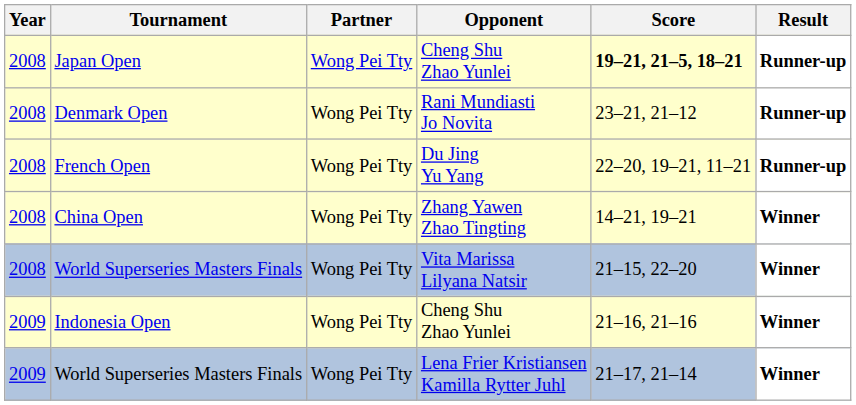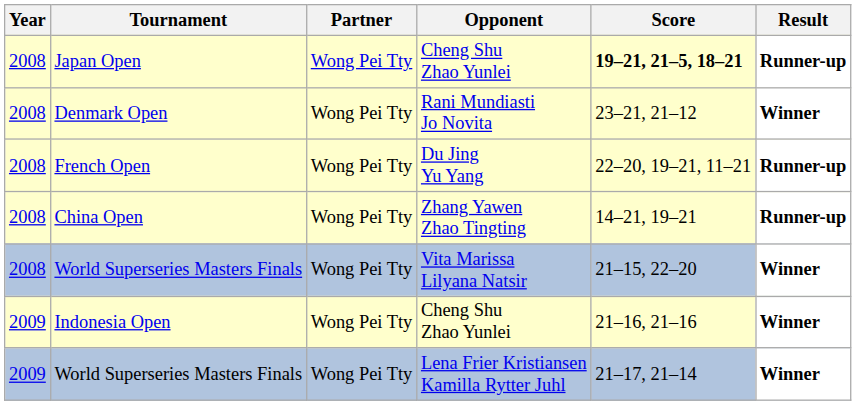Denmark Open | Result: Runner-up -> Winner
China Open | Result: Winner -> Runner-up
